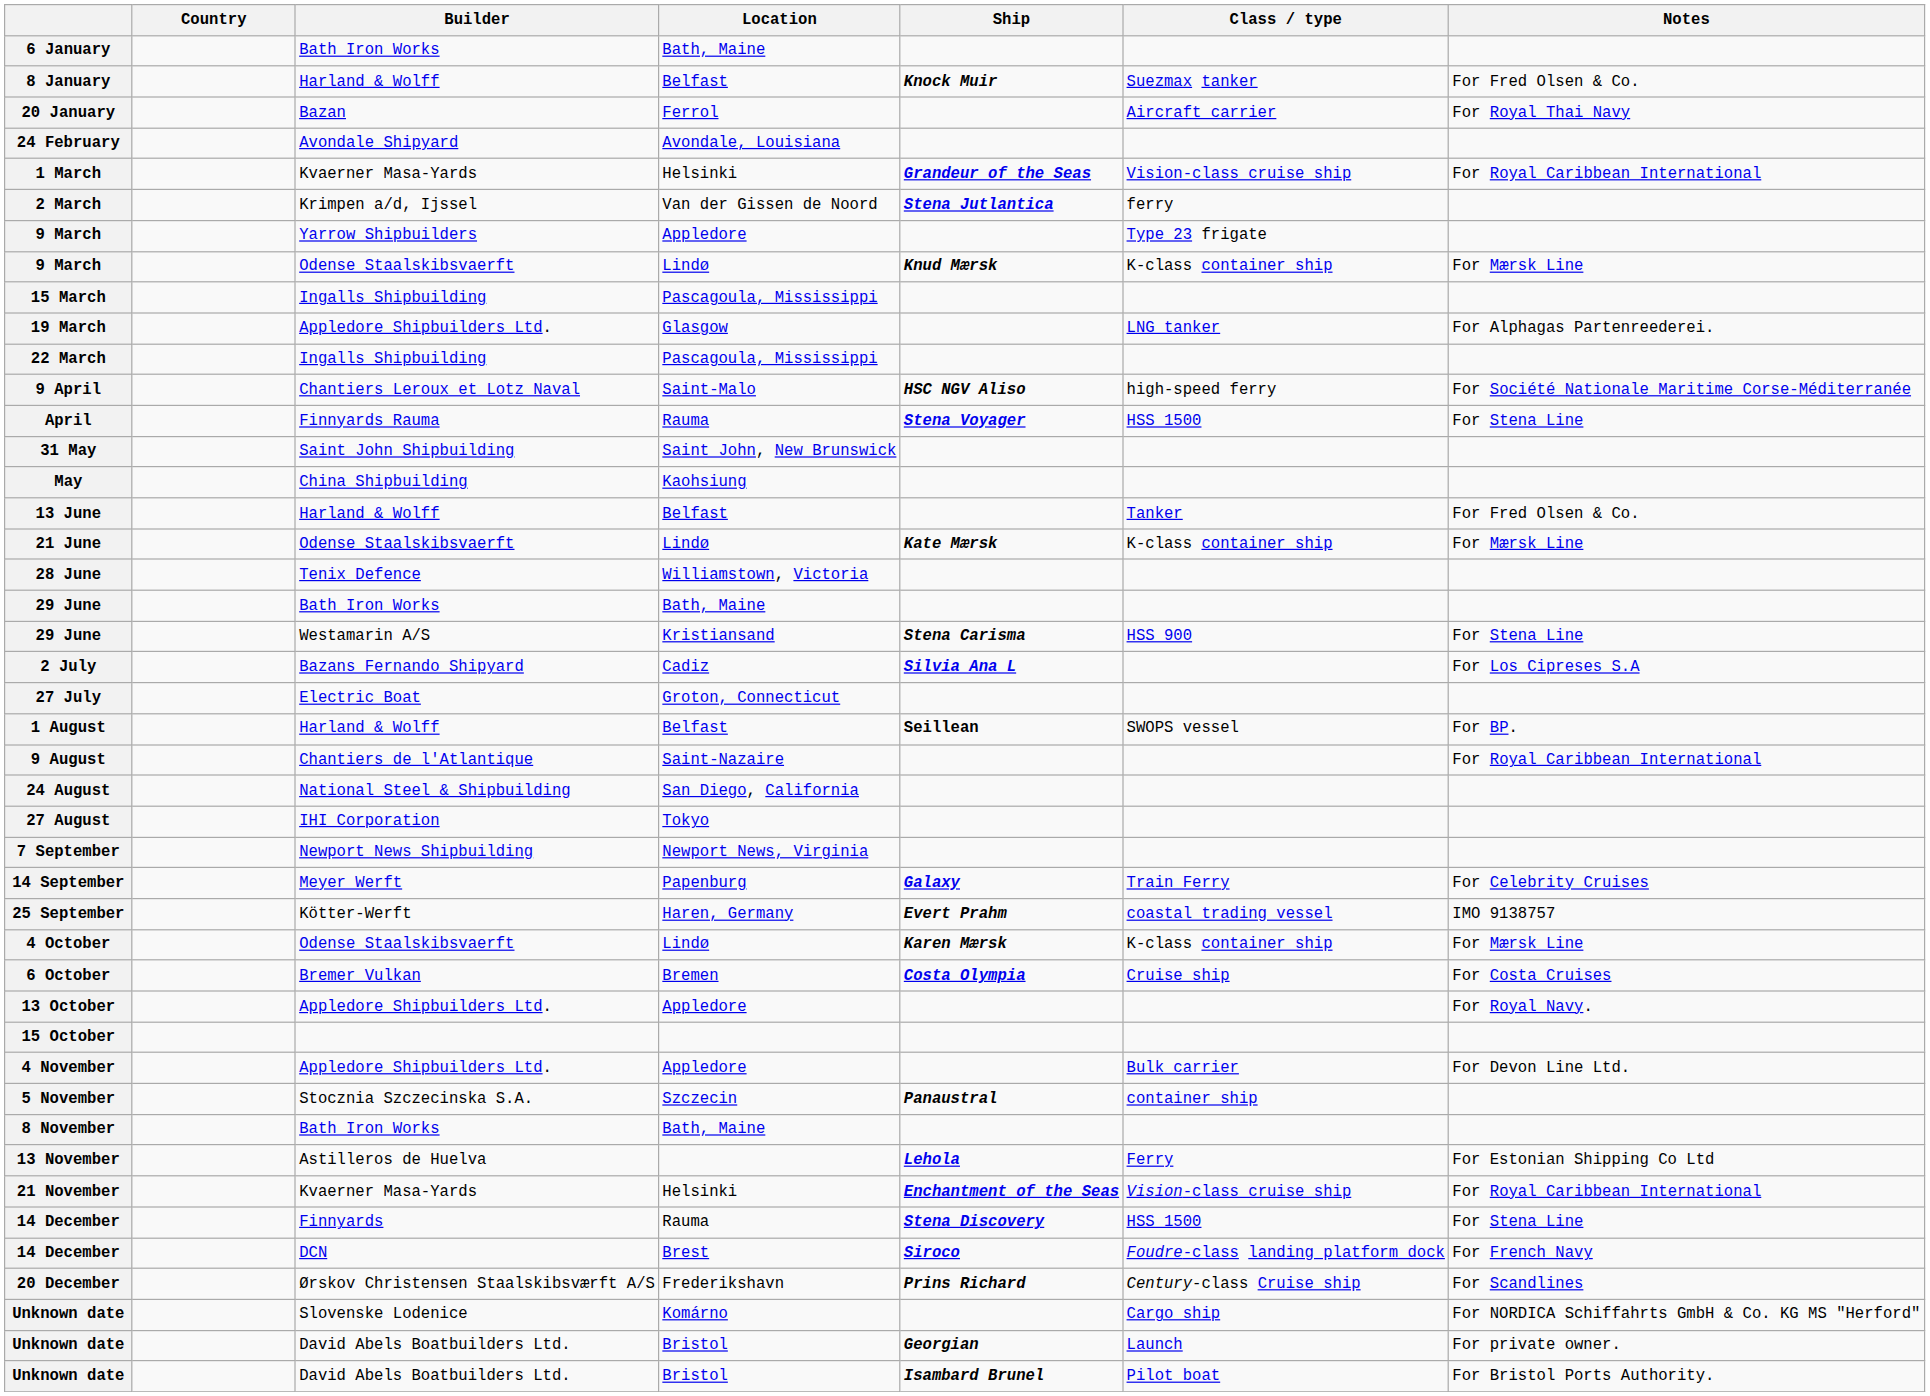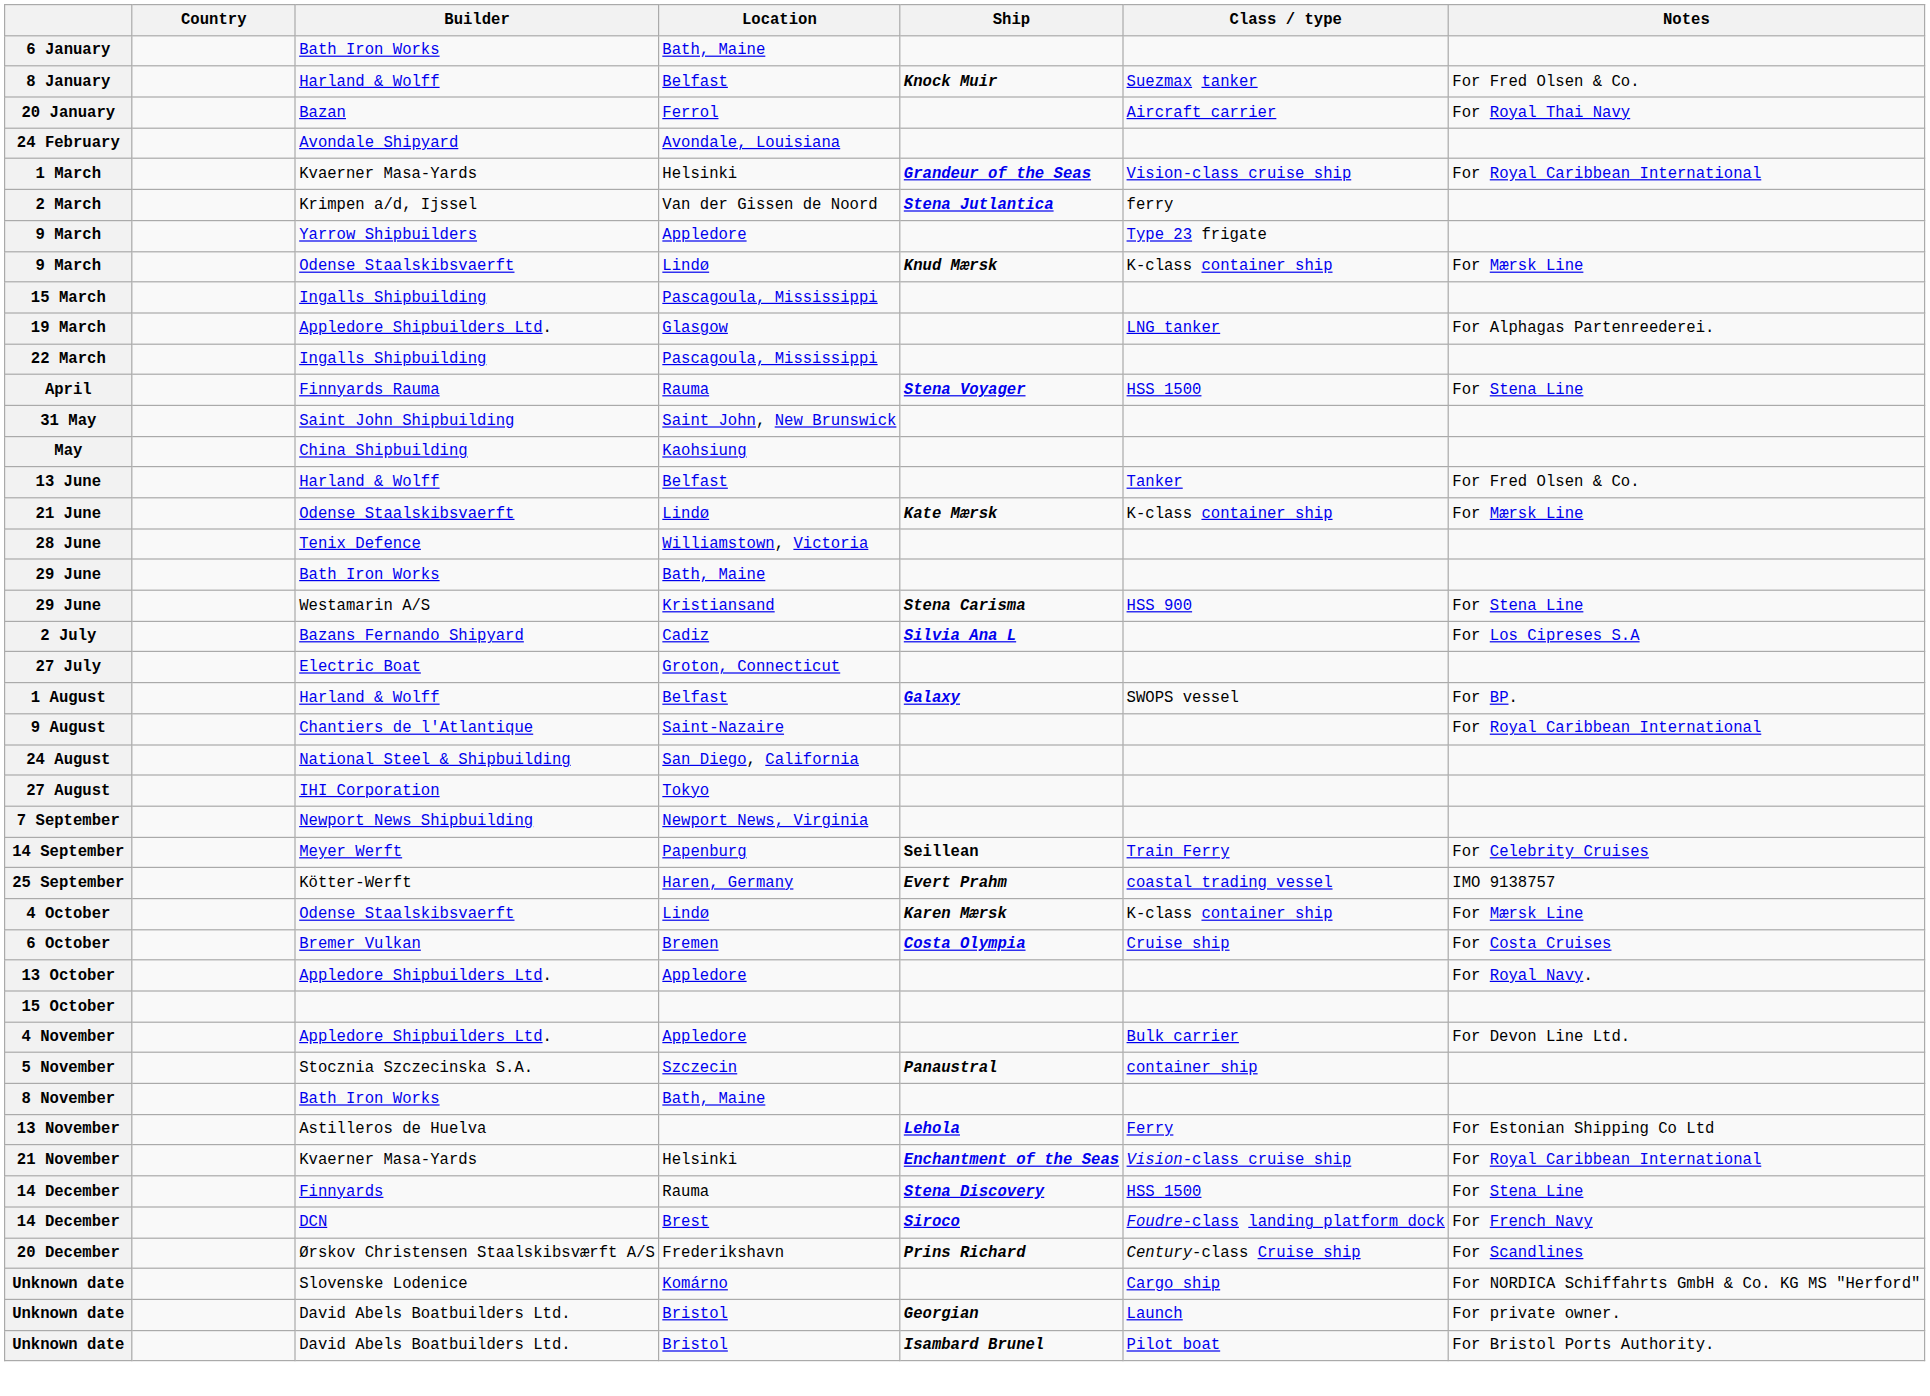- row: 9 April | Chantiers Leroux et Lotz Naval | Saint-Malo | HSC NGV Aliso | high-speed ferry | For Société Nationale Maritime Corse-Méditerranée
1 August | Ship: Seillean -> Galaxy
14 September | Ship: Galaxy -> Seillean
